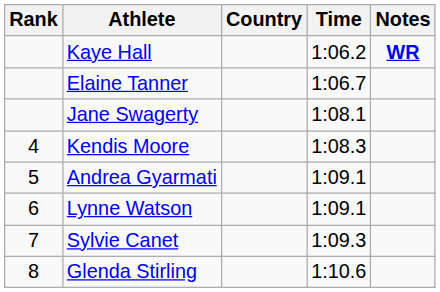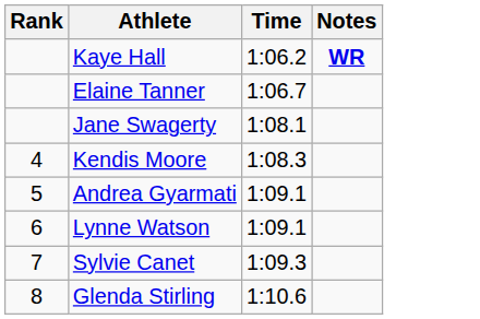- column: Country
